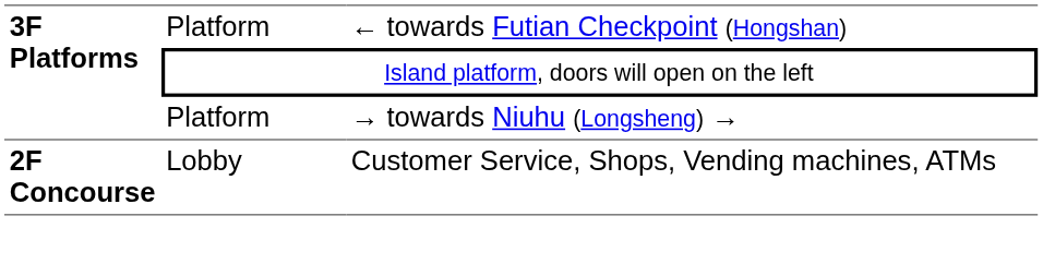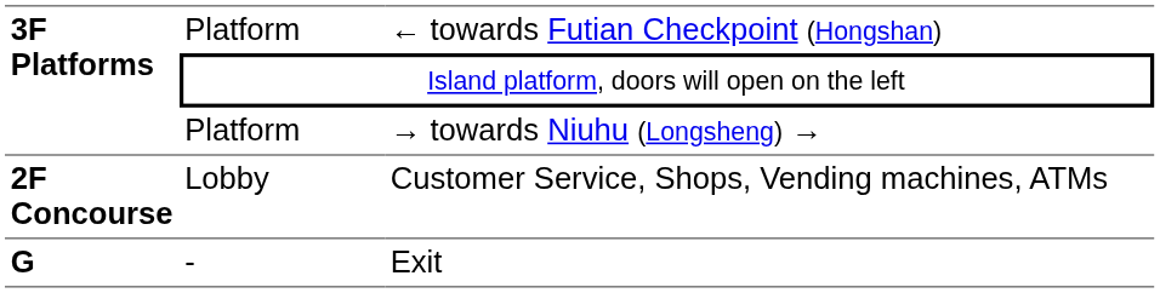+ row: G | - | Exit
